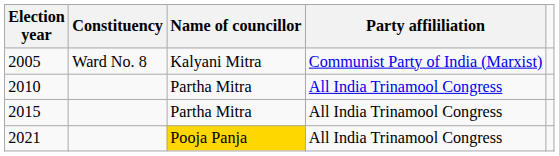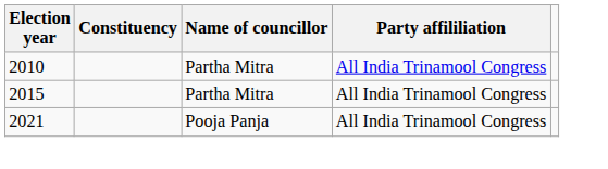- row: 2005 | Ward No. 8 | Kalyani Mitra | Communist Party of India (Marxist)
2021 | Name of councillor: gold background -> no background
